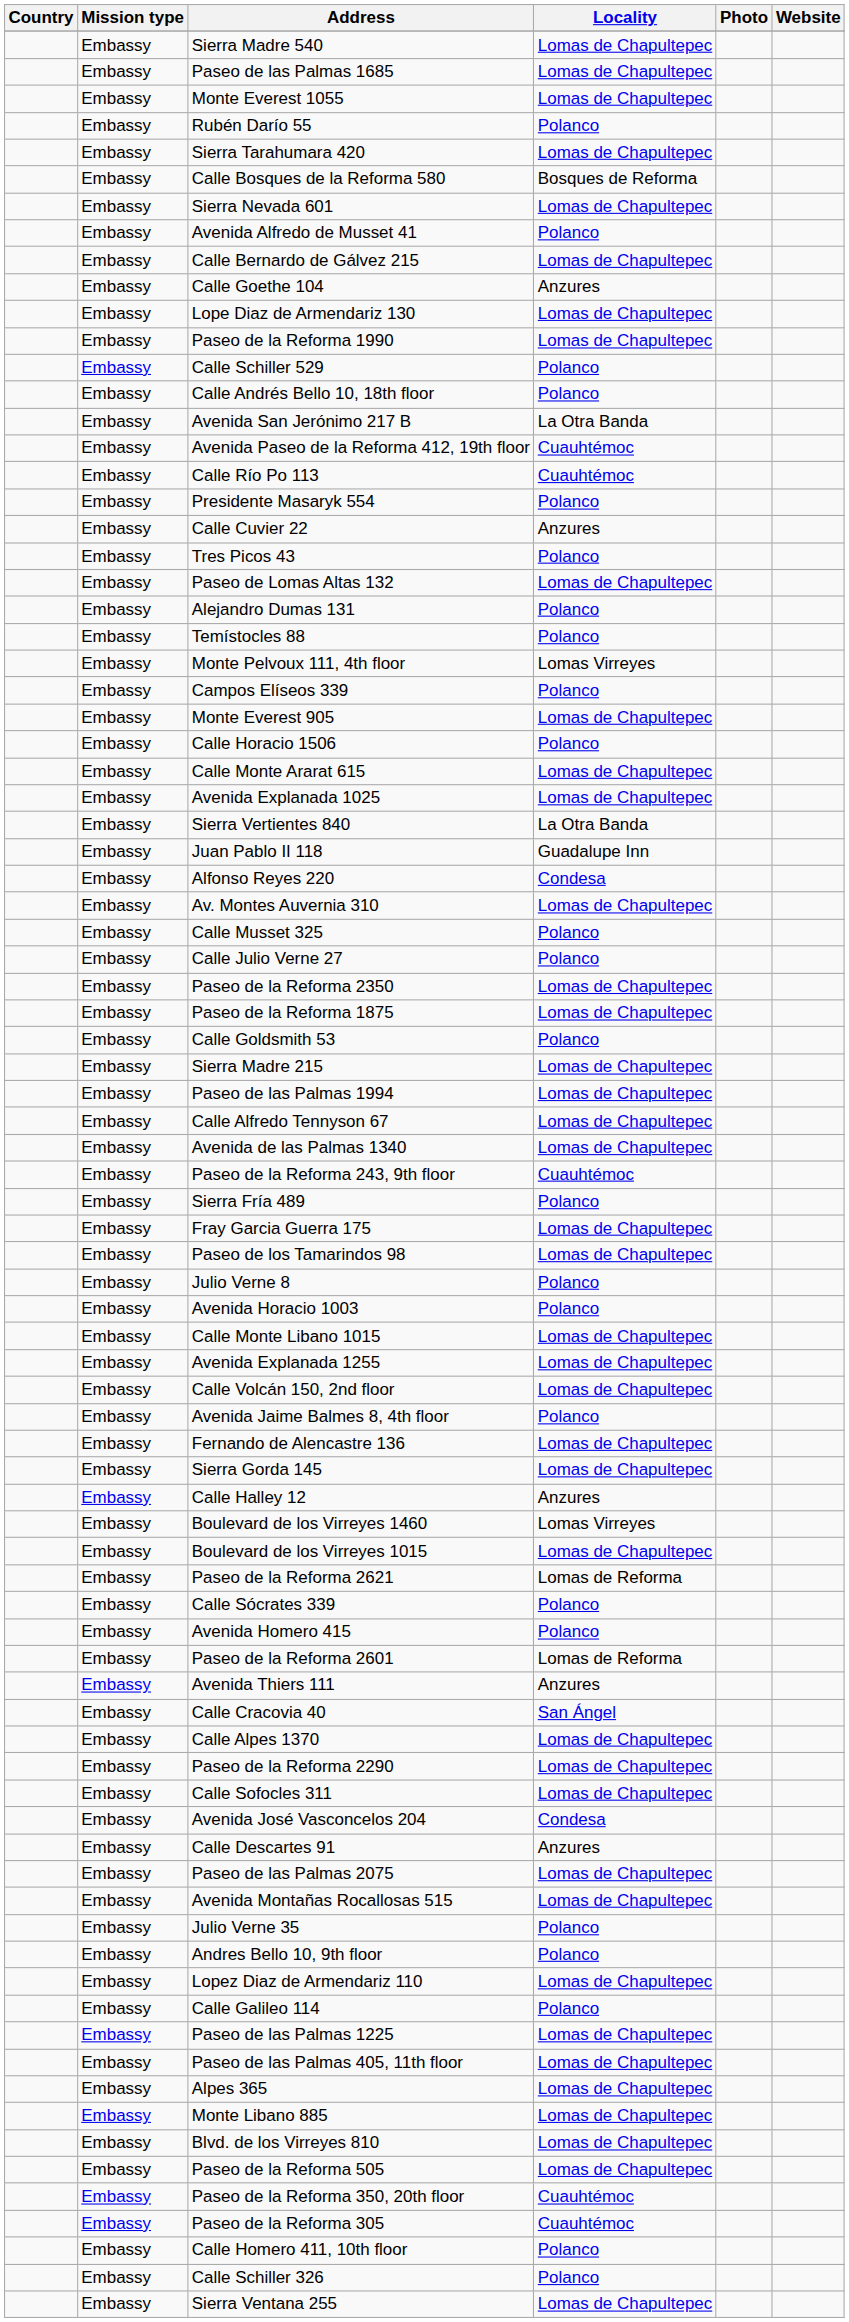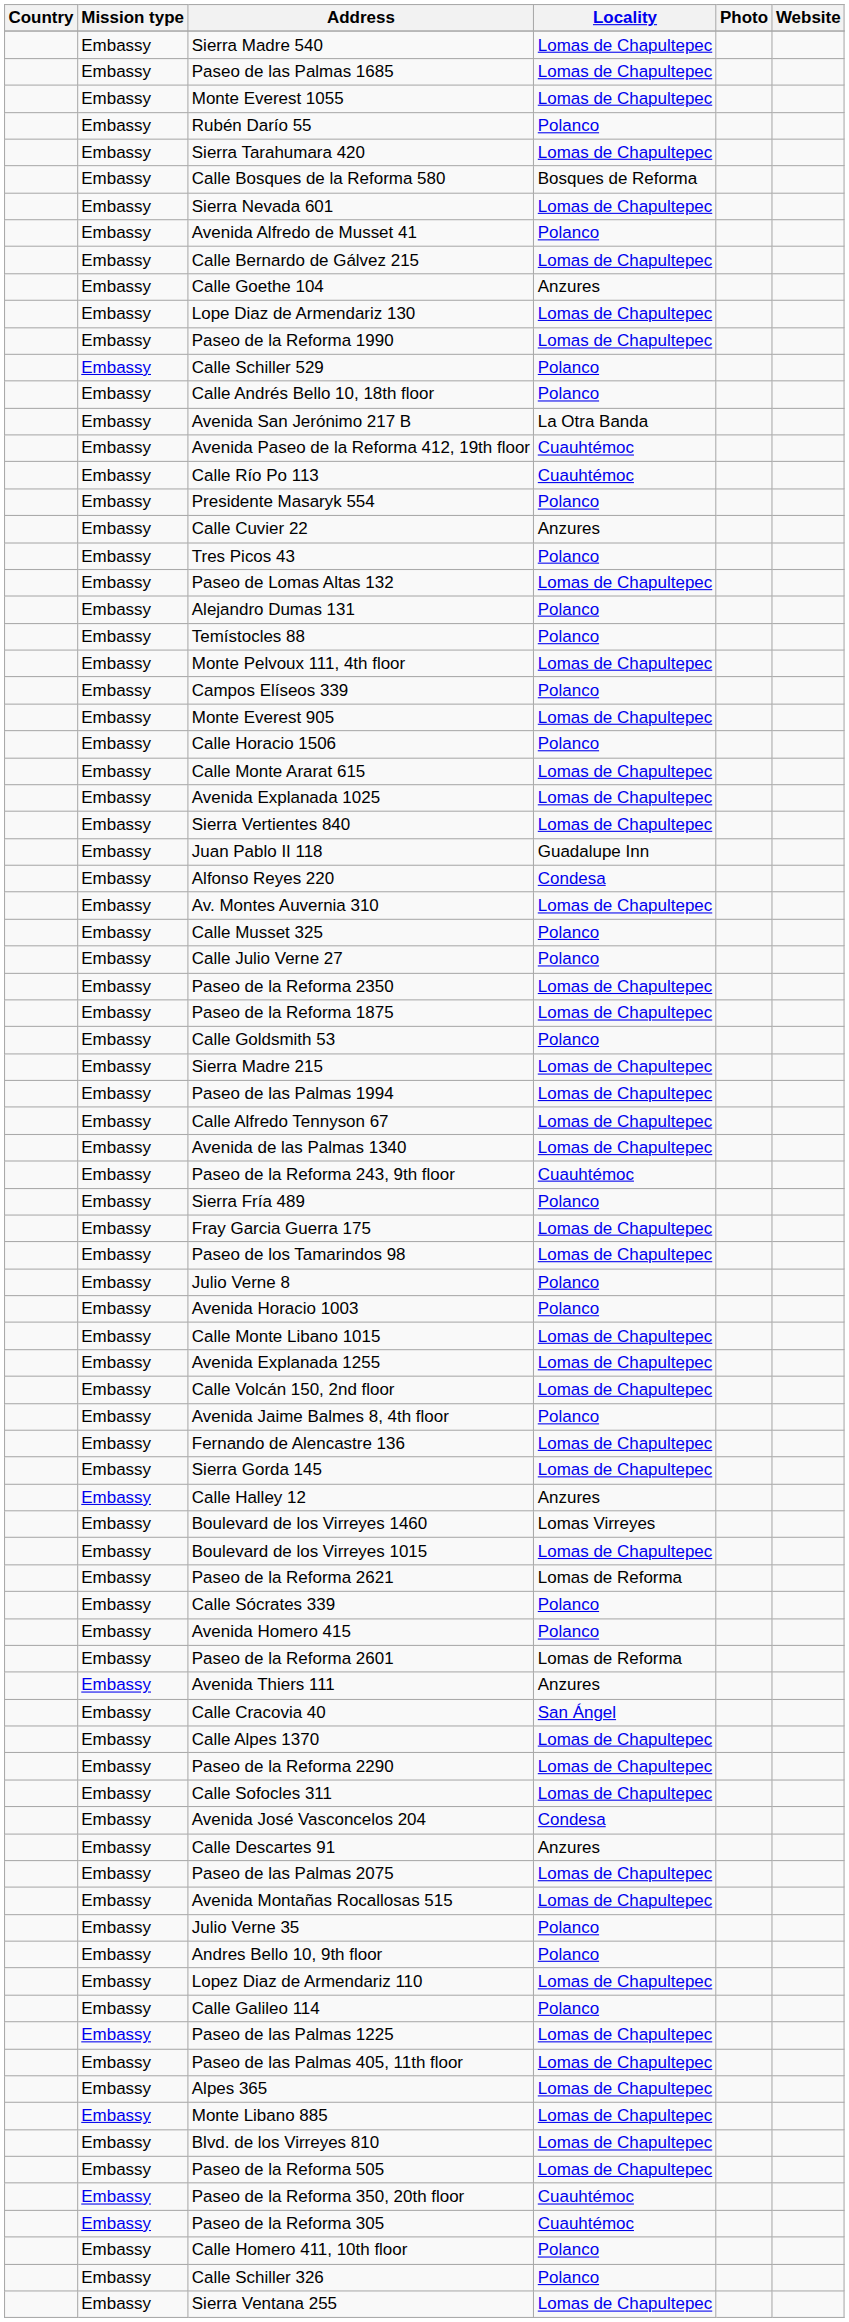Monte Pelvoux 111, 4th floor | Locality: Lomas Virreyes -> Lomas de Chapultepec
Sierra Vertientes 840 | Locality: La Otra Banda -> Lomas de Chapultepec
